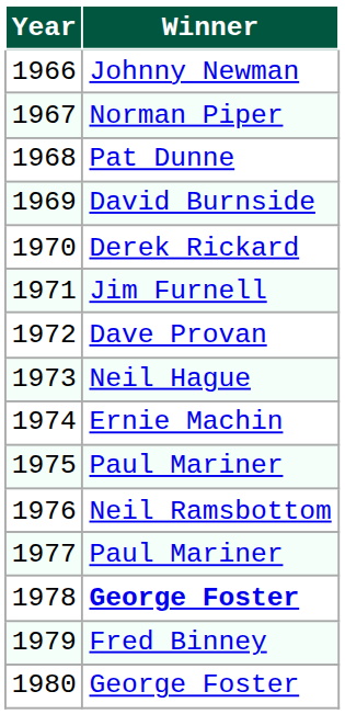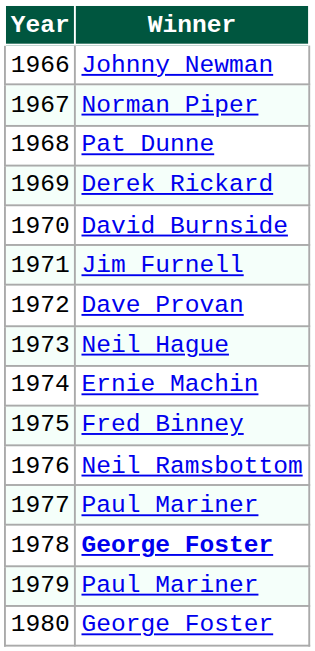1969 | Winner: David Burnside -> Derek Rickard
1970 | Winner: Derek Rickard -> David Burnside
1975 | Winner: Paul Mariner -> Fred Binney
1979 | Winner: Fred Binney -> Paul Mariner
